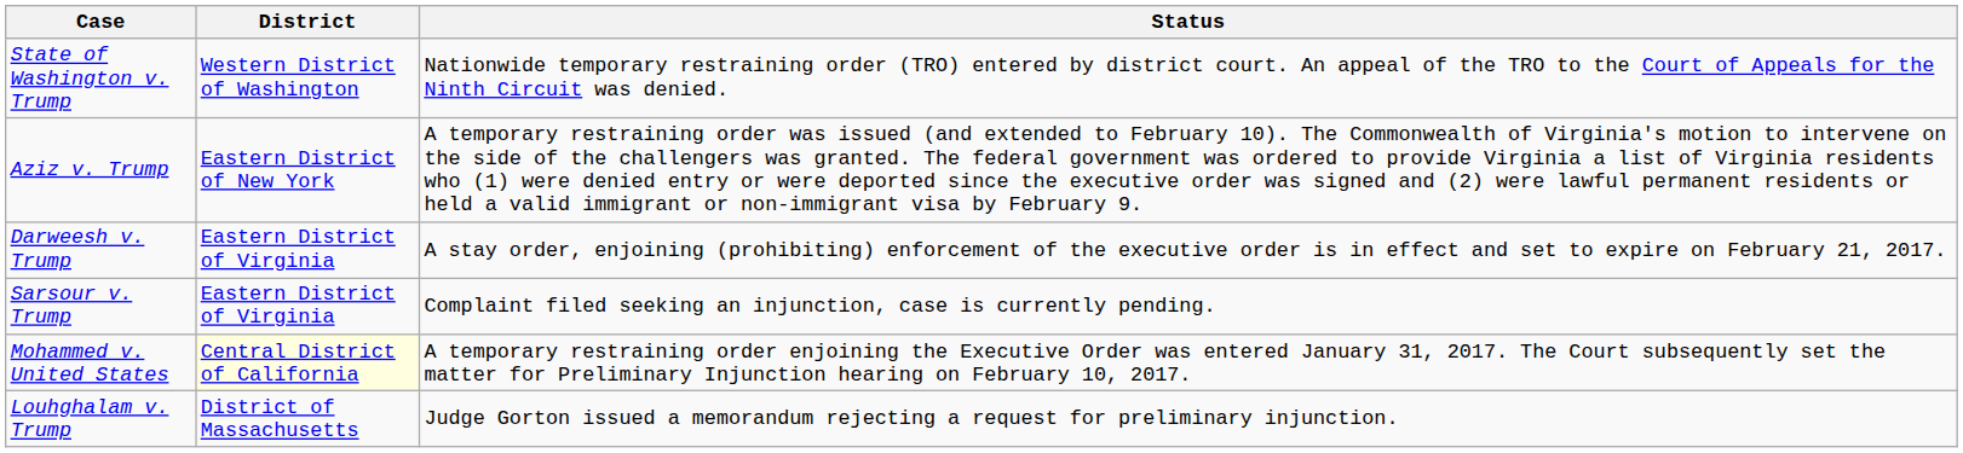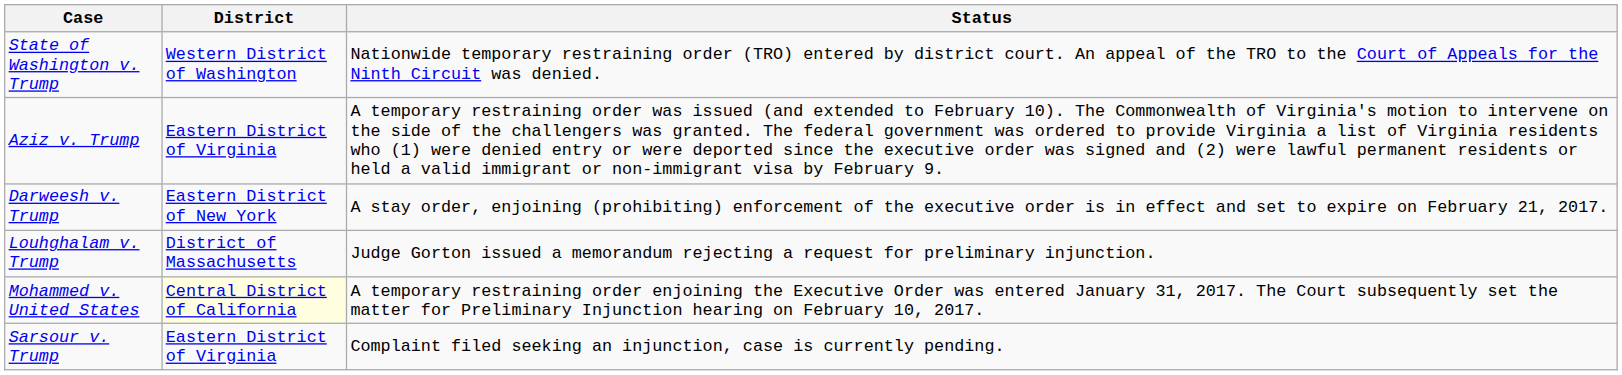Aziz v. Trump | District: Eastern District of New York -> Eastern District of Virginia
Darweesh v. Trump | District: Eastern District of Virginia -> Eastern District of New York
rows swapped: Louhghalam v. Trump <-> Sarsour v. Trump
